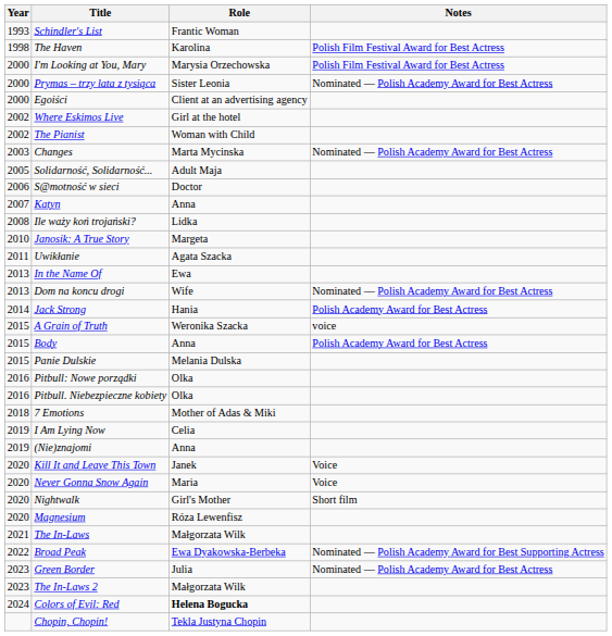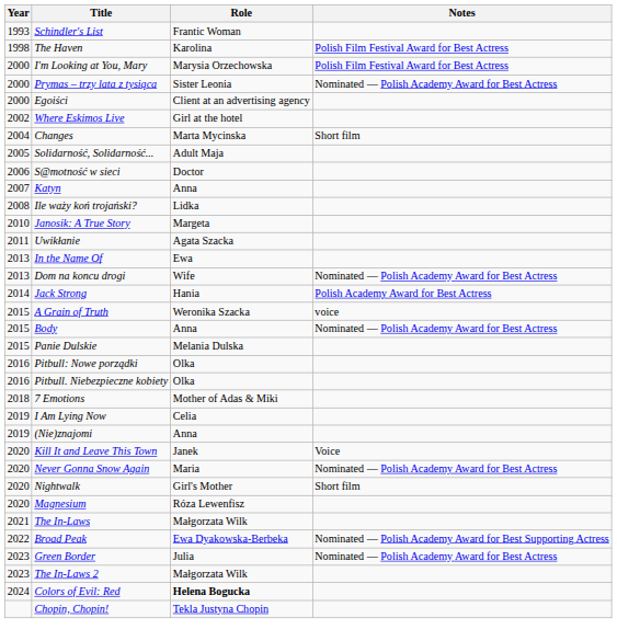- row: 2002 | The Pianist | Woman with Child
Changes | Year: 2003 -> 2004
Changes | Notes: Nominated — Polish Academy Award for Best Actress -> Short film
Body | Notes: Polish Academy Award for Best Actress -> Nominated — Polish Academy Award for Best Actress
Never Gonna Snow Again | Notes: Voice -> Nominated — Polish Academy Award for Best Actress
